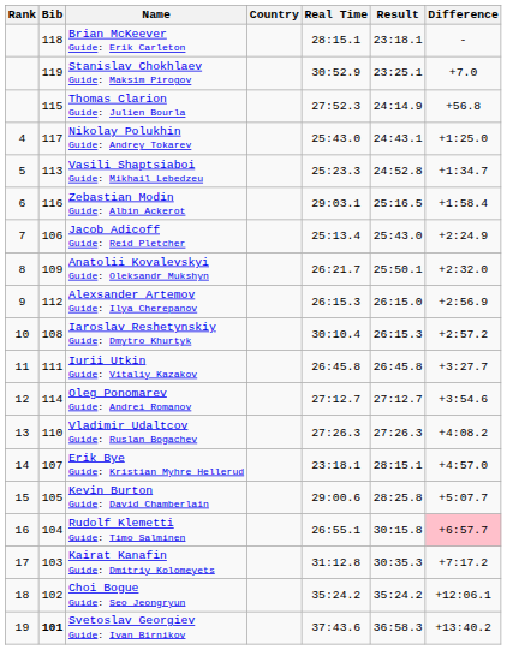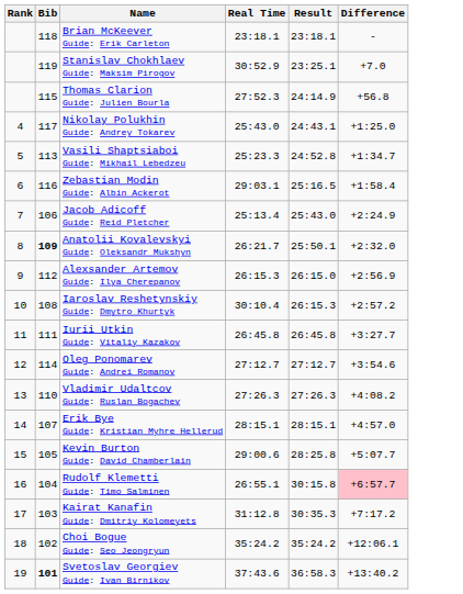- column: Country
Brian McKeever Guide: Erik Carleton | Real Time: 28:15.1 -> 23:18.1
Anatolii Kovalevskyi Guide: Oleksandr Mukshyn | Bib: normal -> bold
Erik Bye Guide: Kristian Myhre Hellerud | Real Time: 23:18.1 -> 28:15.1
